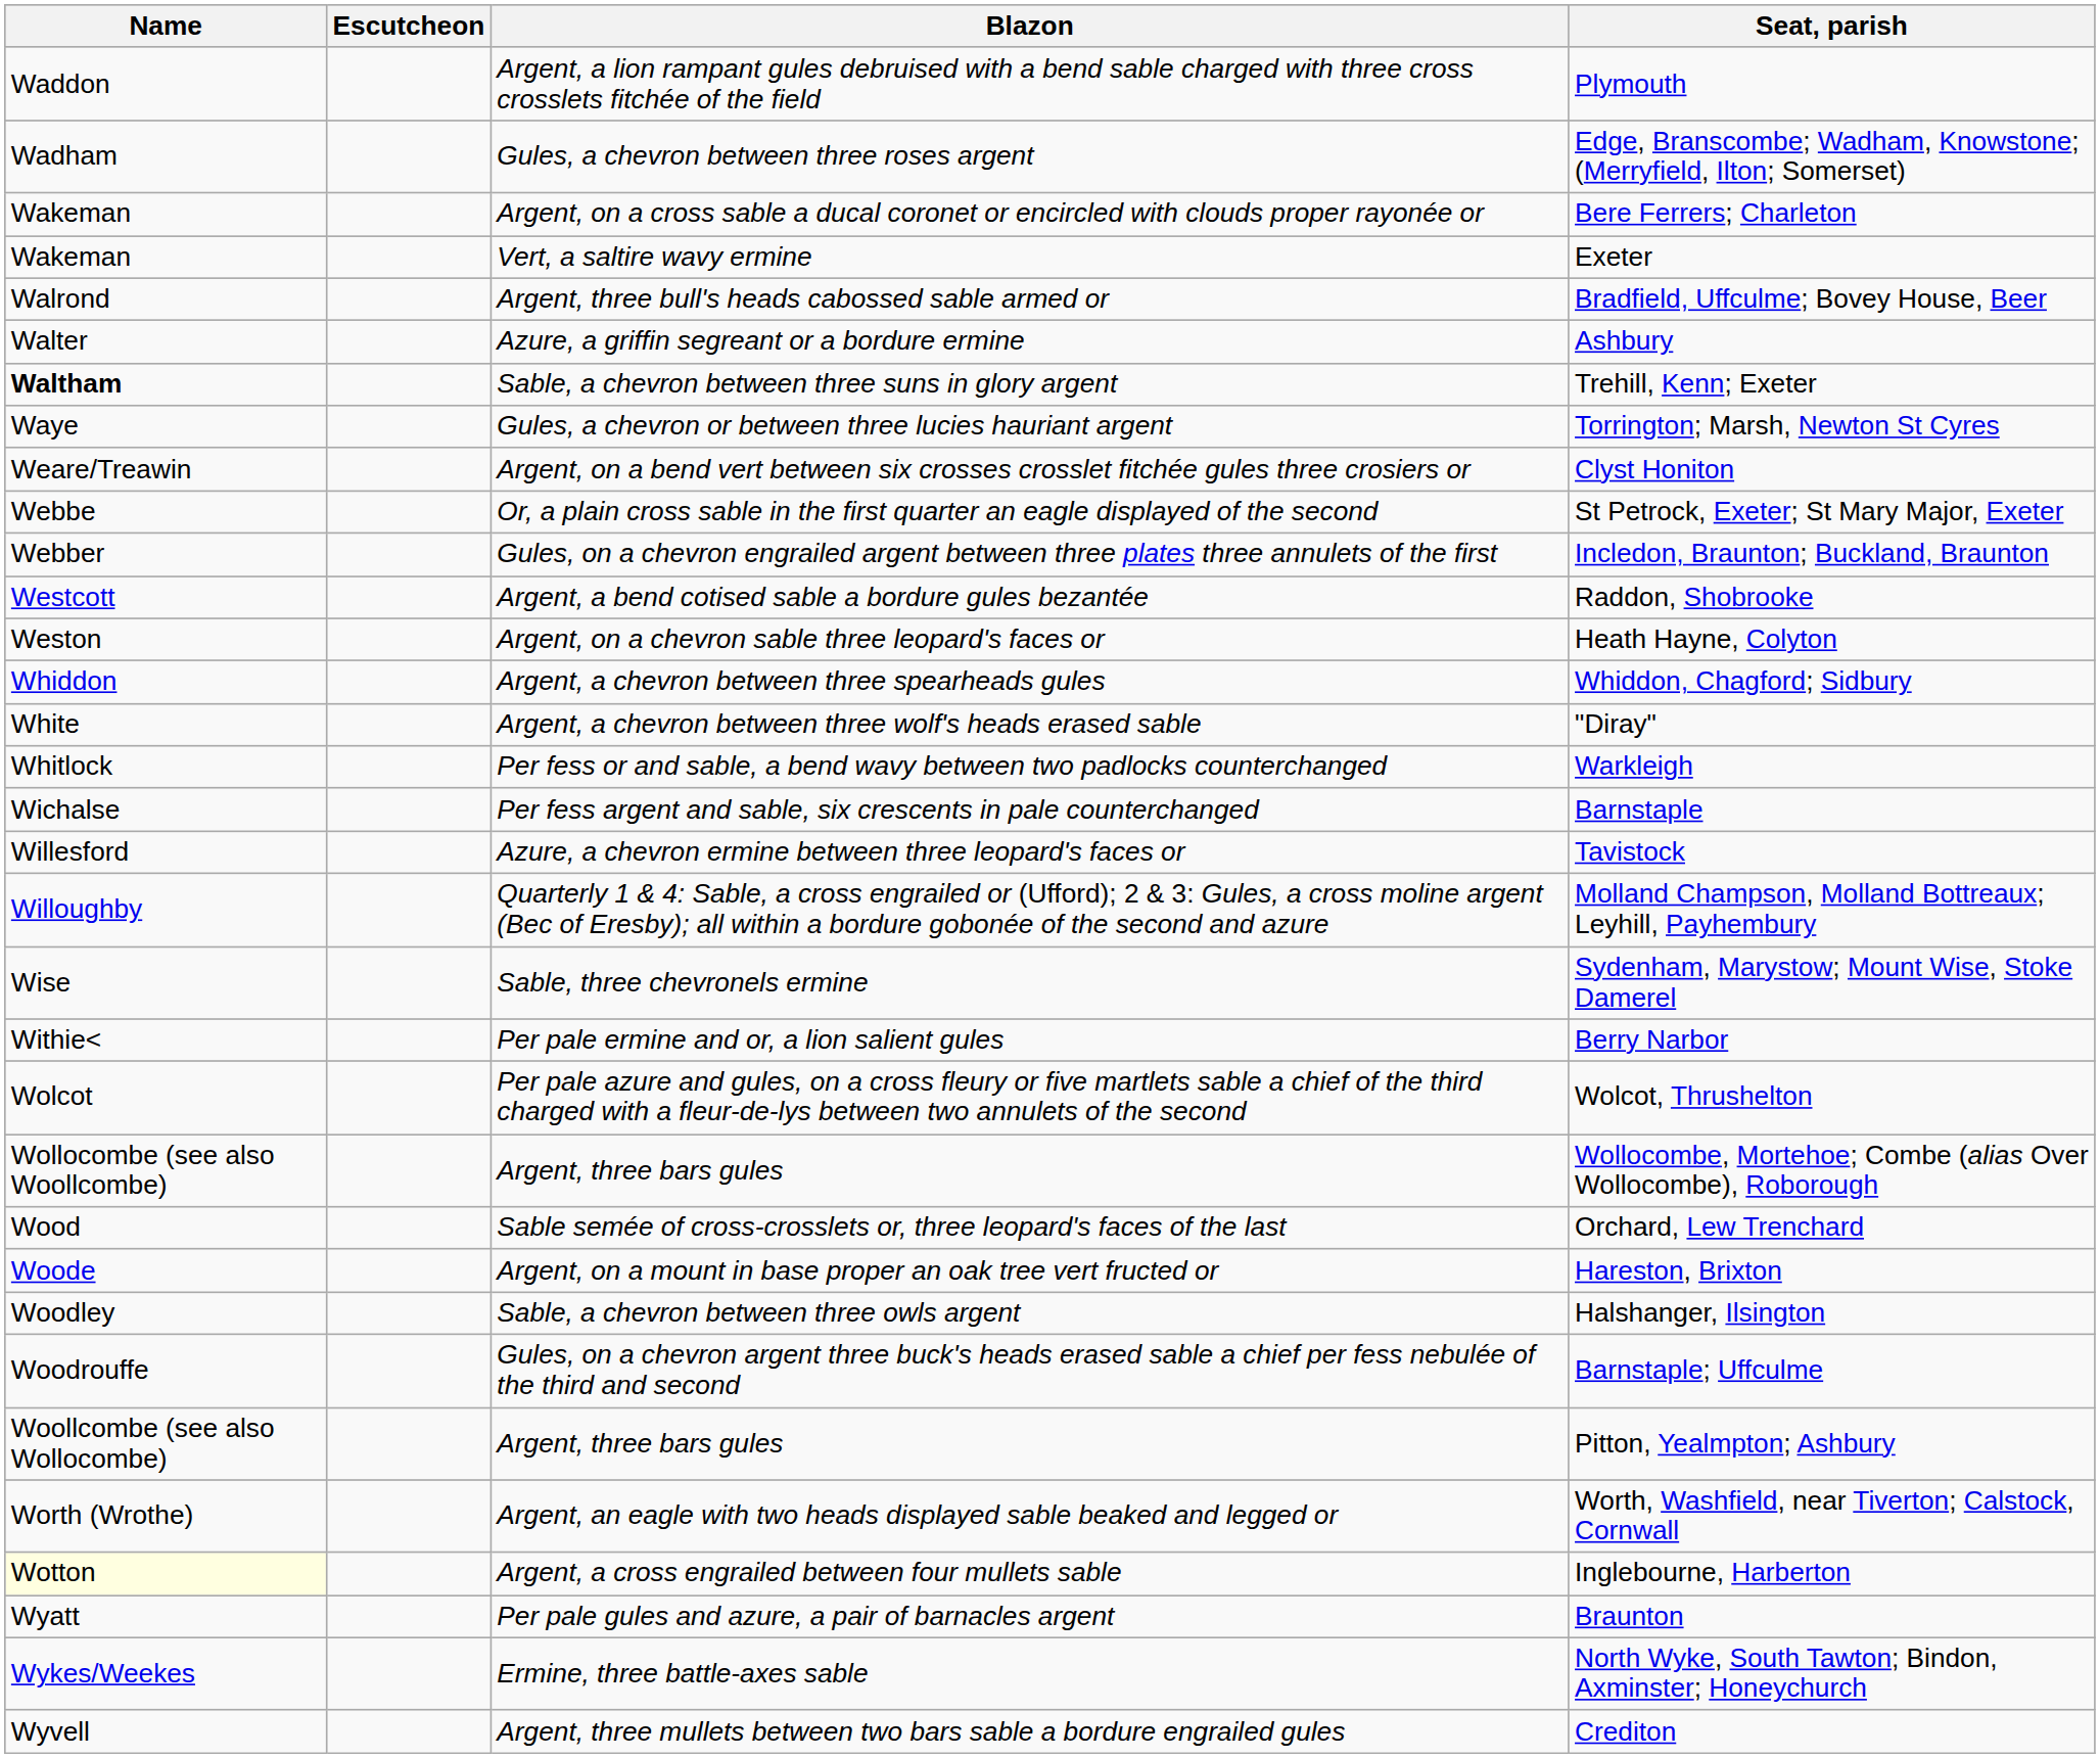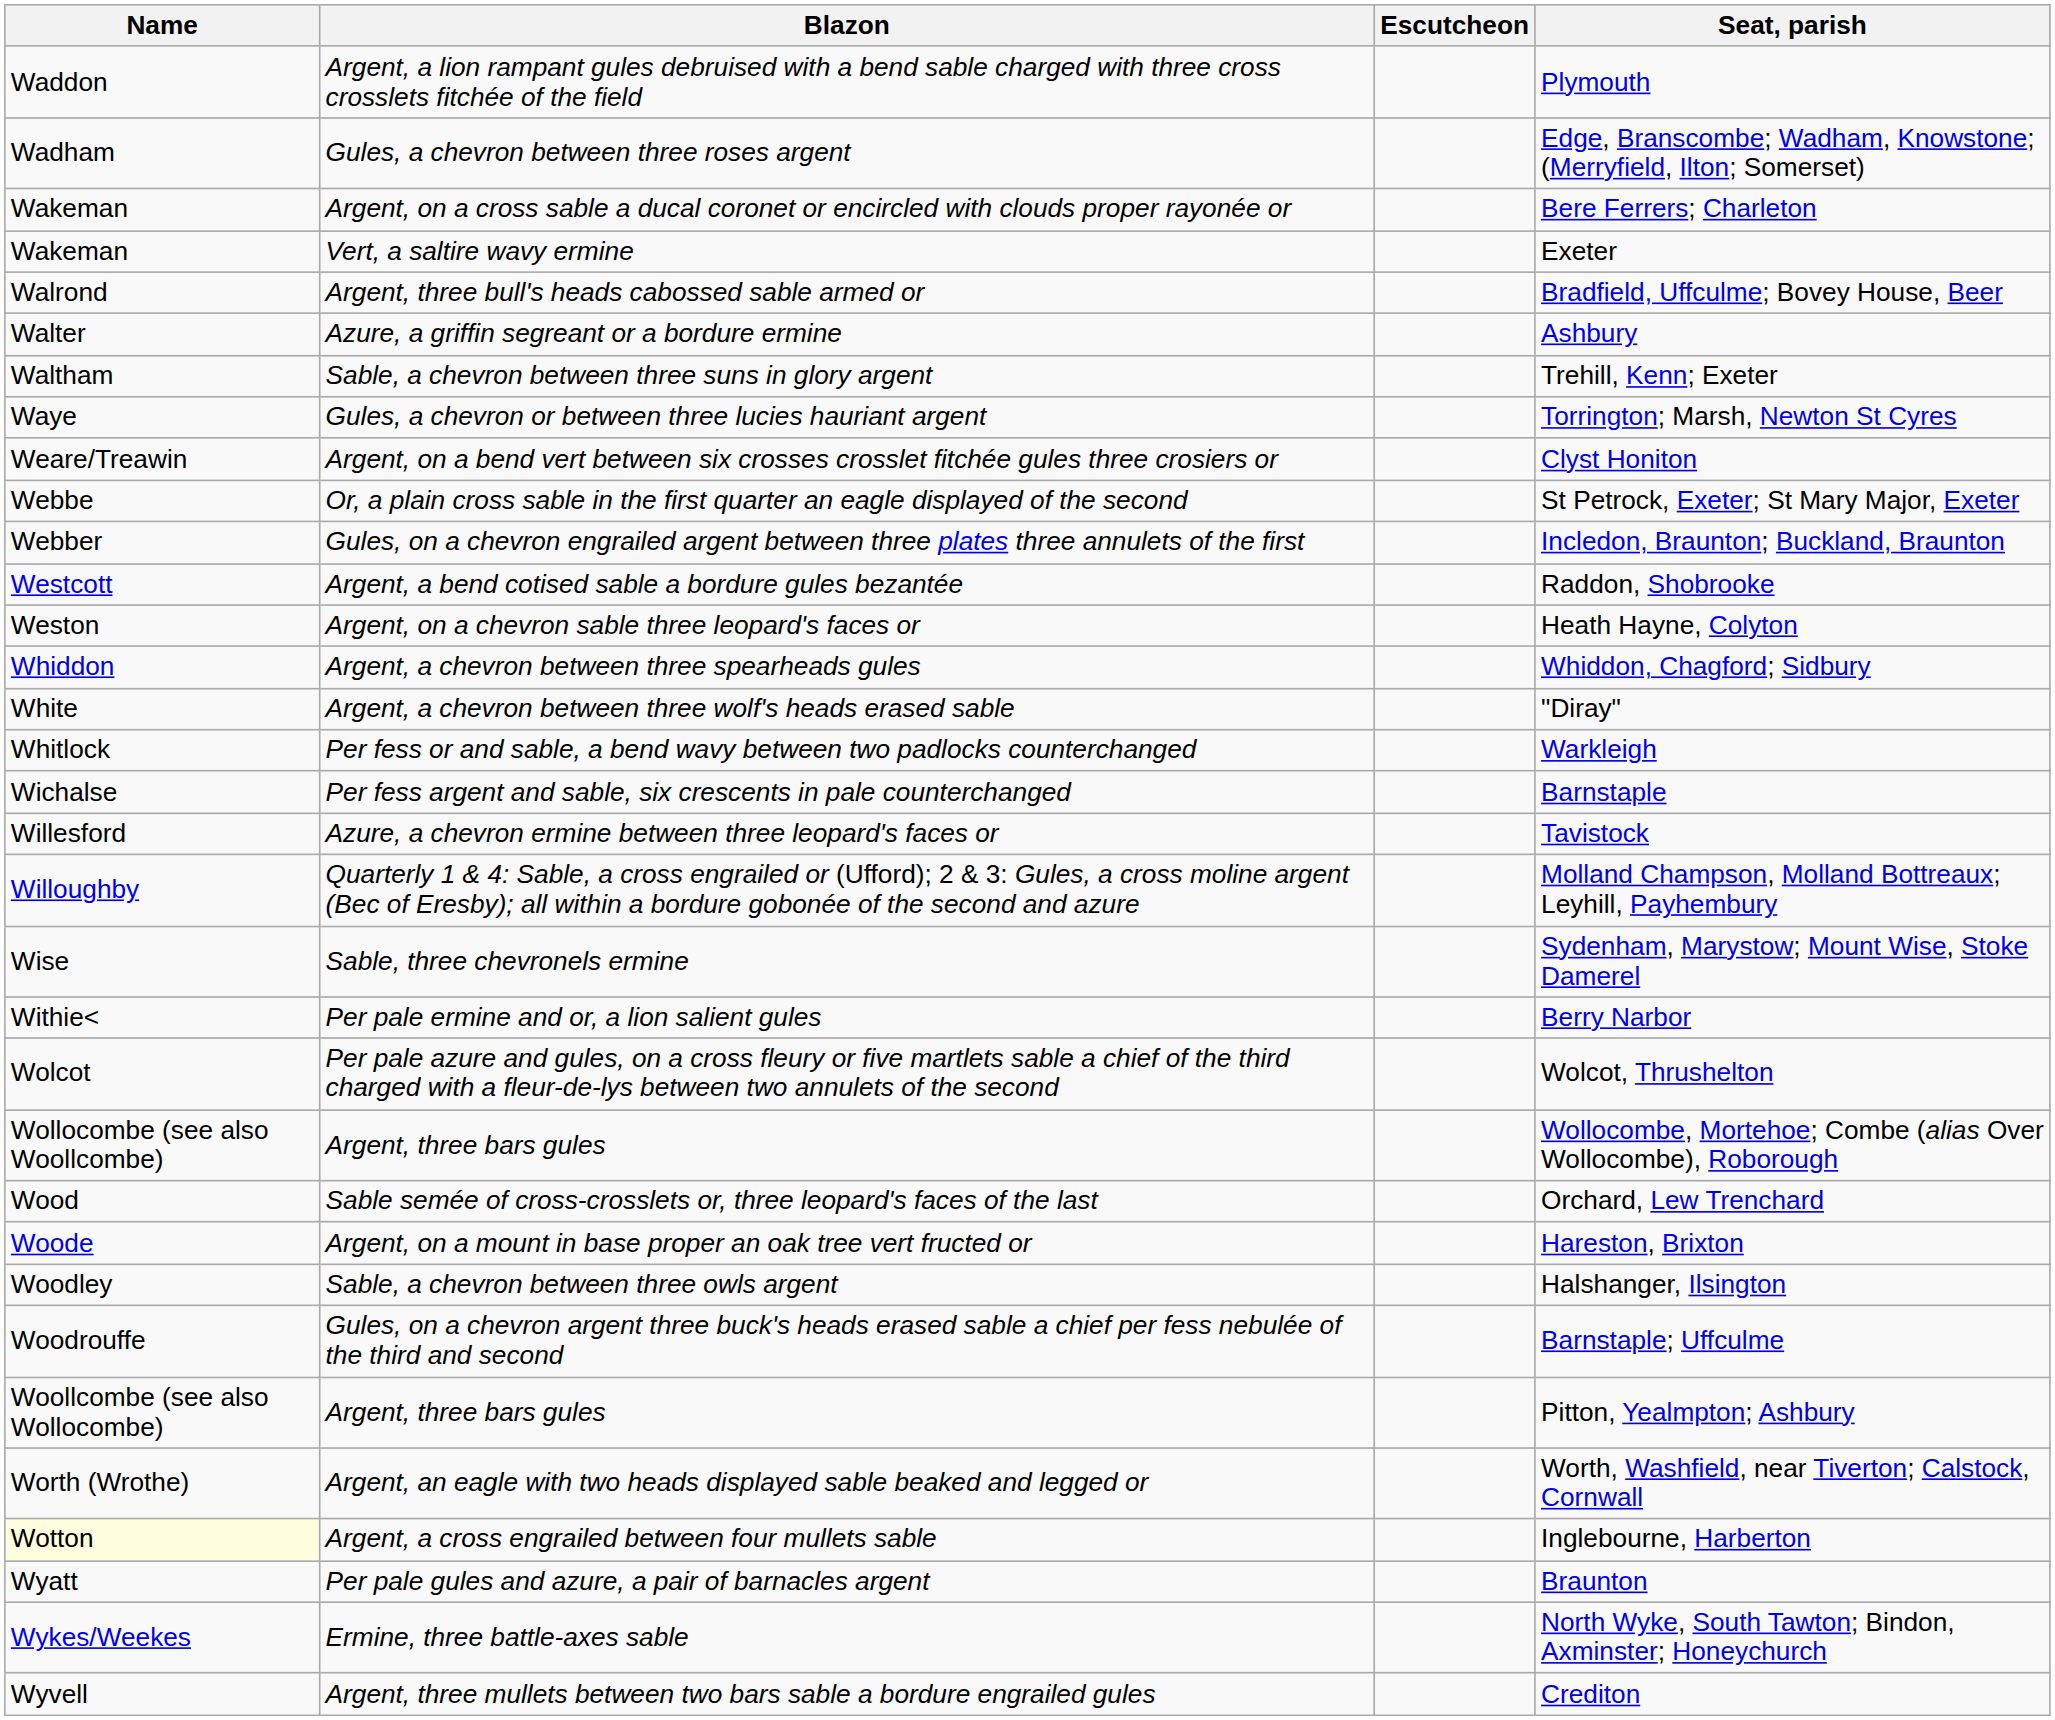columns swapped: Escutcheon <-> Blazon
Trehill, Kenn; Exeter | Name: bold -> normal
